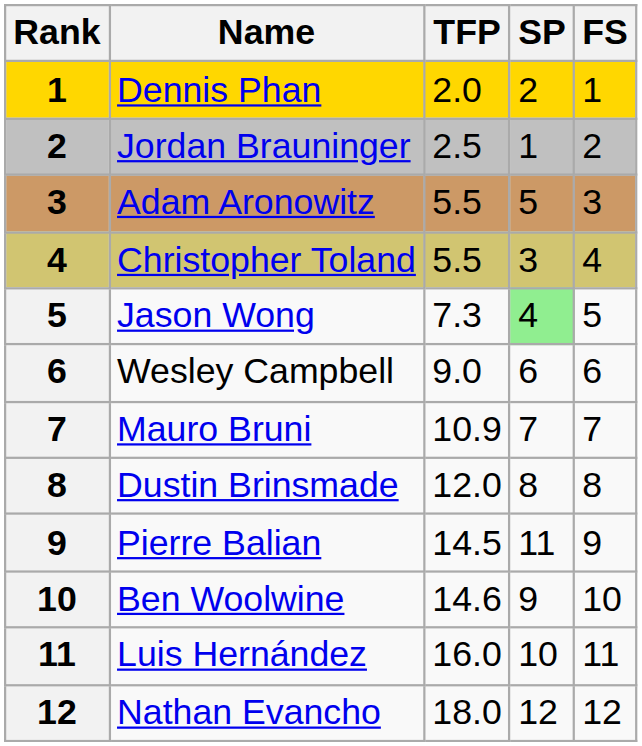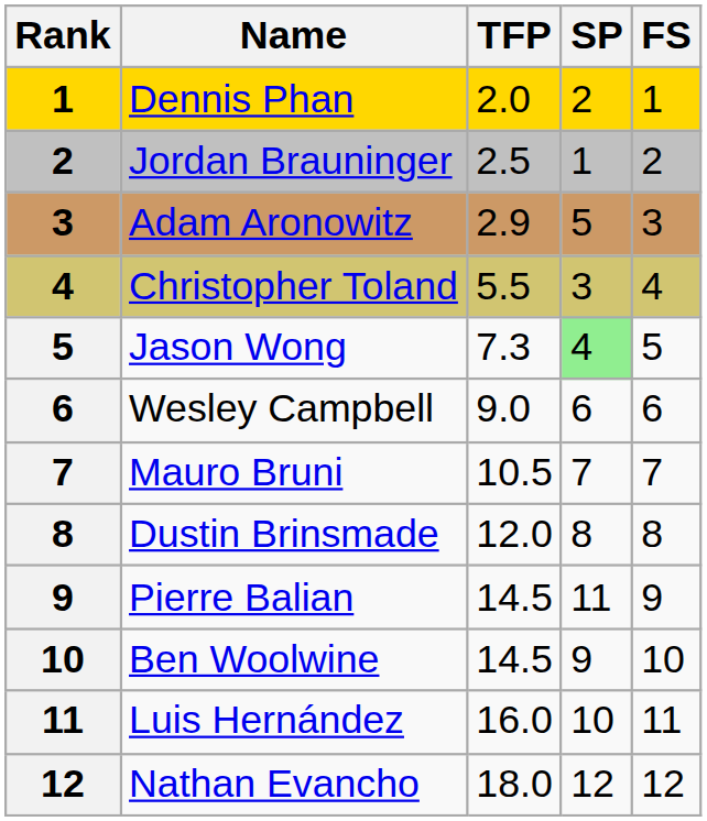Adam Aronowitz | TFP: 5.5 -> 2.9
Mauro Bruni | TFP: 10.9 -> 10.5
Ben Woolwine | TFP: 14.6 -> 14.5
